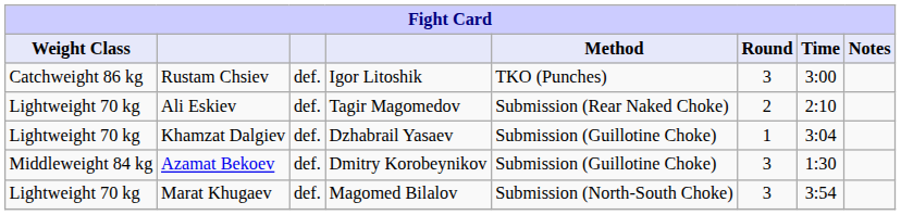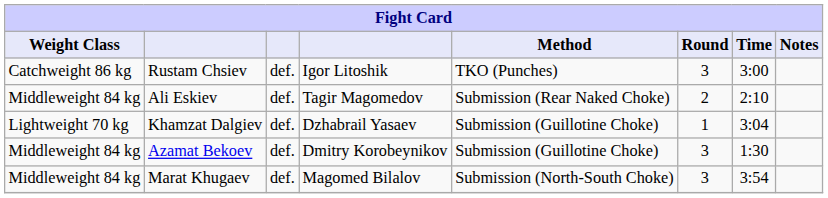Ali Eskiev | Weight Class: Lightweight 70 kg -> Middleweight 84 kg
Marat Khugaev | Weight Class: Lightweight 70 kg -> Middleweight 84 kg
